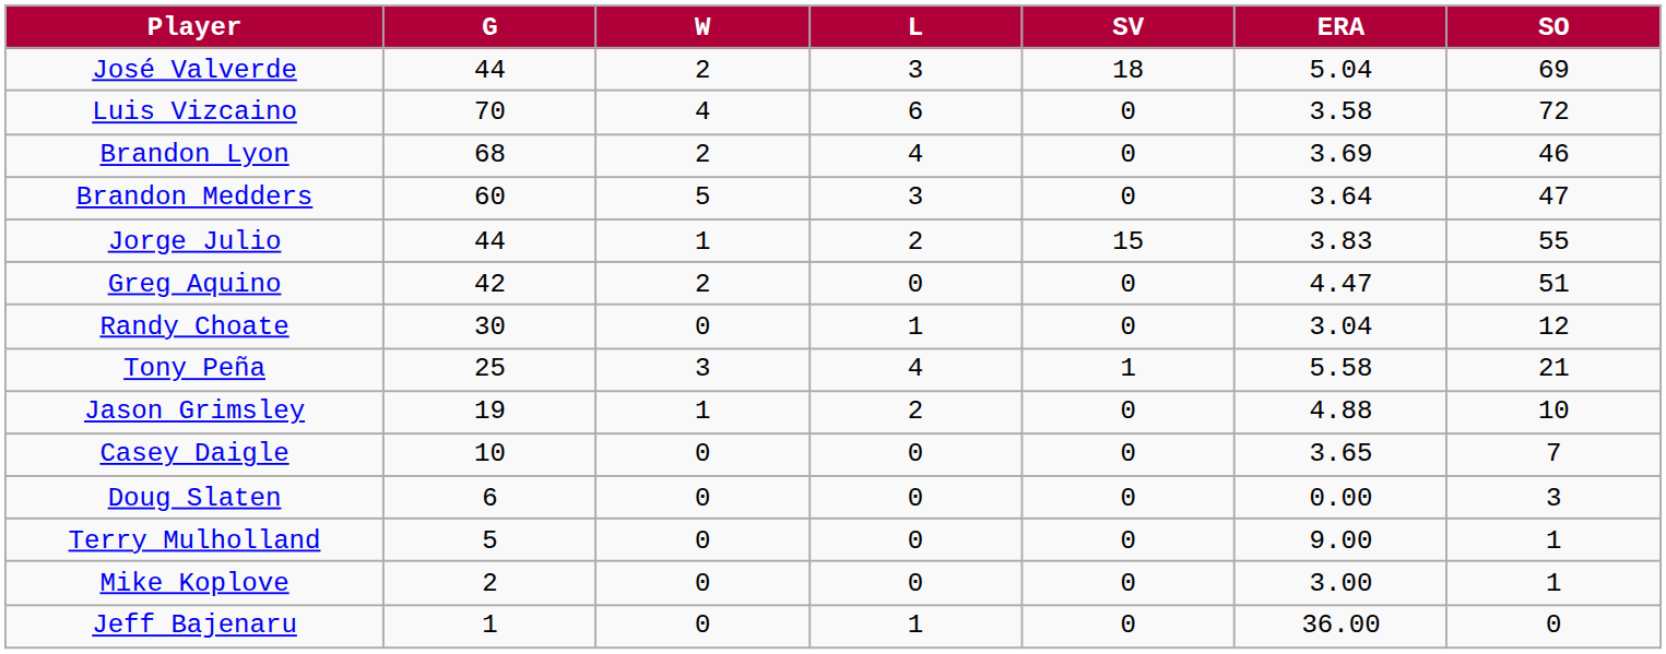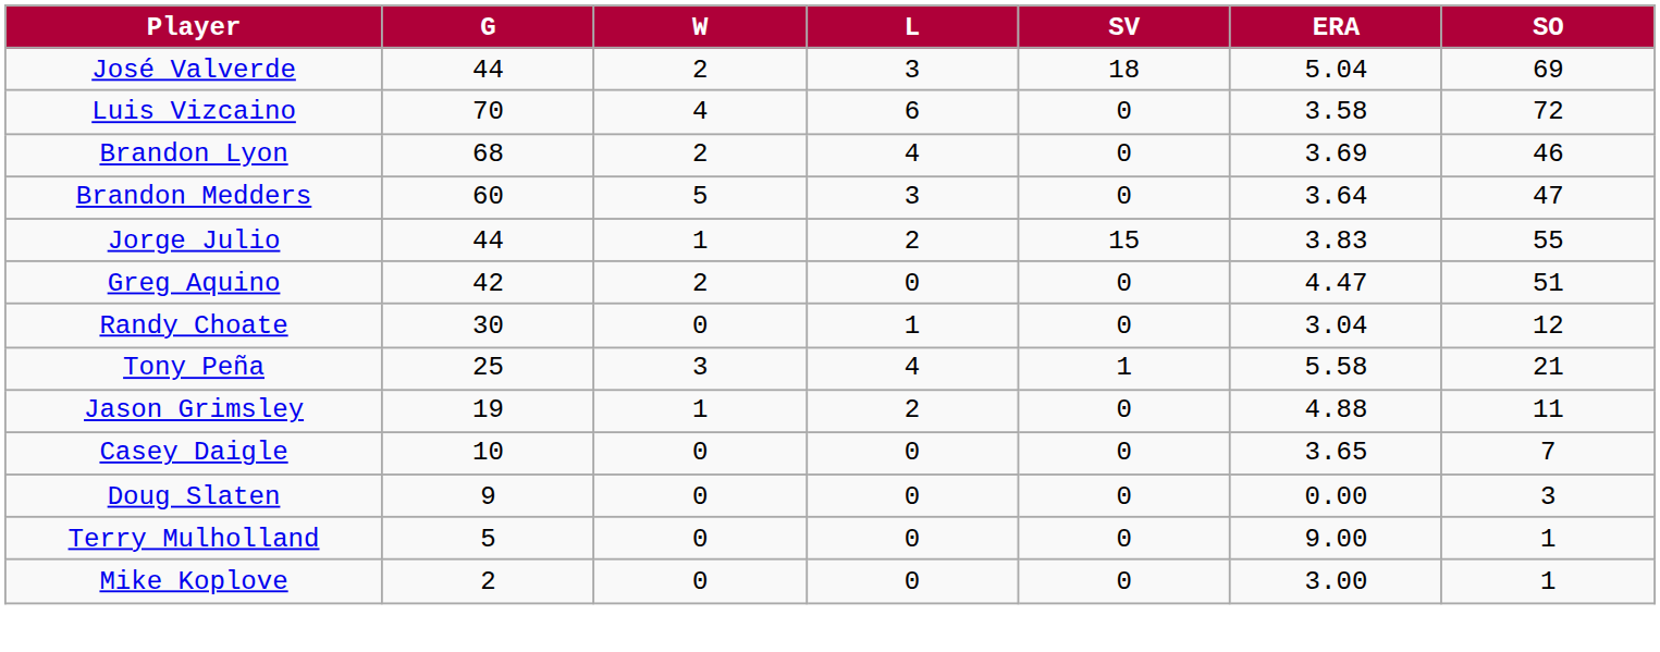Jason Grimsley | SO: 10 -> 11
Doug Slaten | G: 6 -> 9
- row: Jeff Bajenaru | 1 | 0 | 1 | 0 | 36.00 | 0
